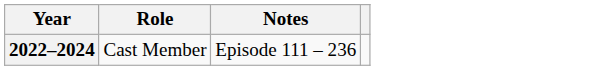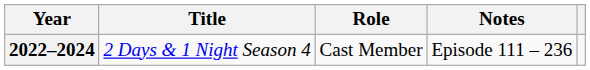+ column: Title | 2 Days & 1 Night Season 4
